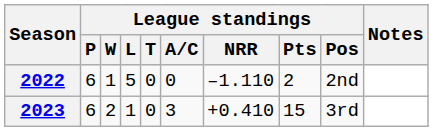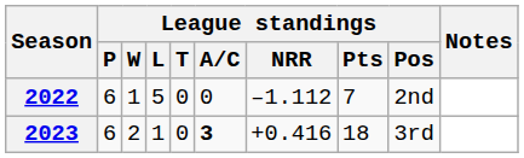2022 | League standings / NRR: –1.110 -> –1.112
2022 | League standings / Pts: 2 -> 7
2023 | League standings / A/C: normal -> bold
2023 | League standings / NRR: +0.410 -> +0.416
2023 | League standings / Pts: 15 -> 18
